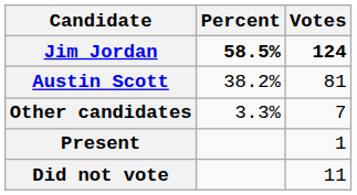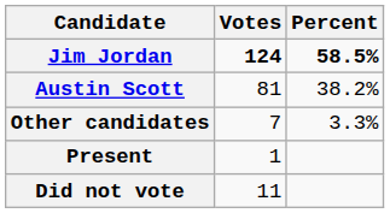columns swapped: Votes <-> Percent
